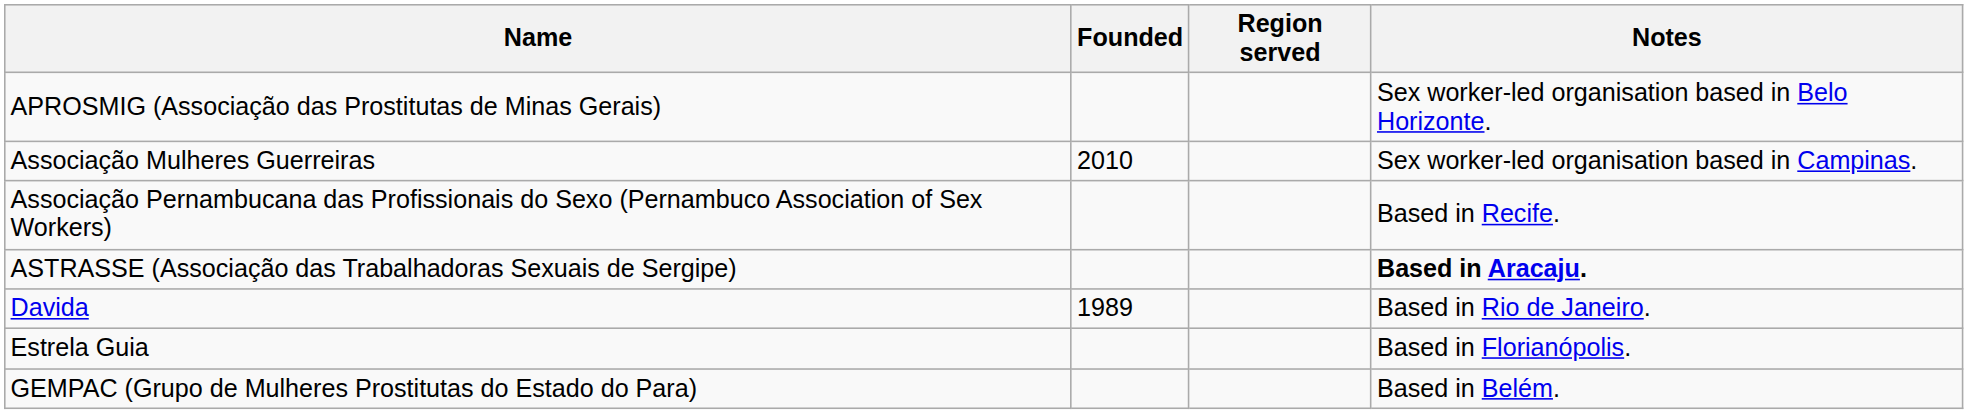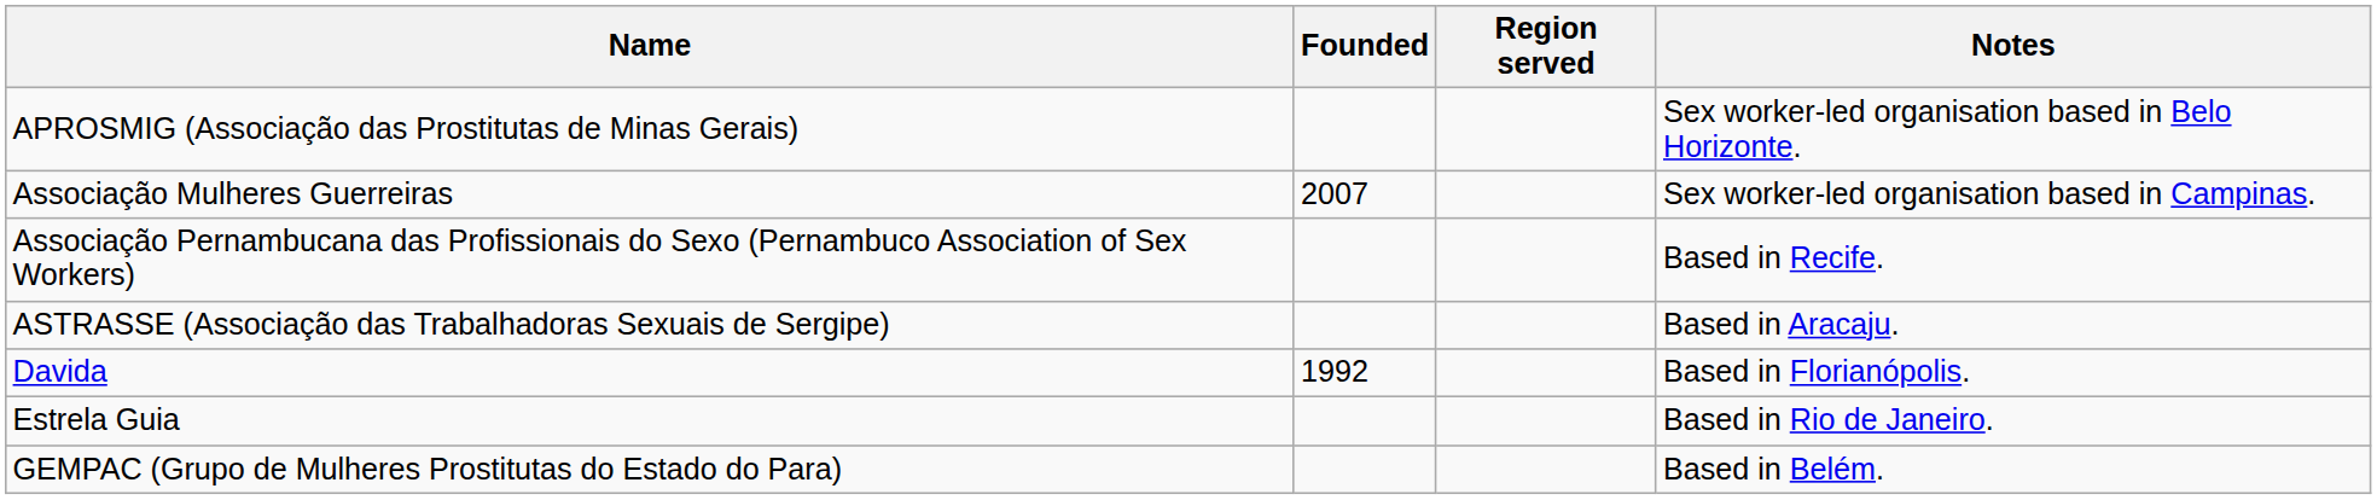Associação Mulheres Guerreiras | Founded: 2010 -> 2007
ASTRASSE (Associação das Trabalhadoras Sexuais de Sergipe) | Notes: bold -> normal
Davida | Founded: 1989 -> 1992
Davida | Notes: Based in Rio de Janeiro. -> Based in Florianópolis.
Estrela Guia | Notes: Based in Florianópolis. -> Based in Rio de Janeiro.
